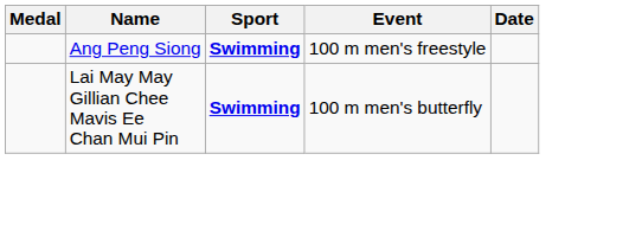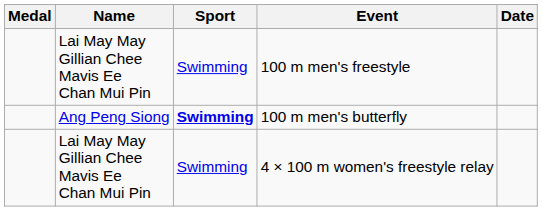100 m men's freestyle | Name: Ang Peng Siong -> Lai May May Gillian Chee Mavis Ee Chan Mui Pin
100 m men's freestyle | Sport: bold -> normal
100 m men's butterfly | Name: Lai May May Gillian Chee Mavis Ee Chan Mui Pin -> Ang Peng Siong
+ row: Lai May May Gillian Chee Mavis Ee Chan Mui Pin | Swimming | 4 × 100 m women's freestyle relay
